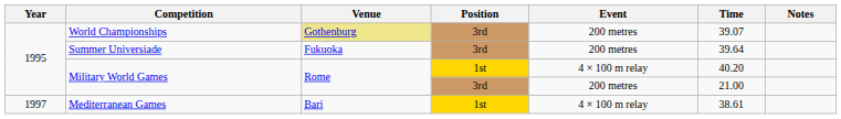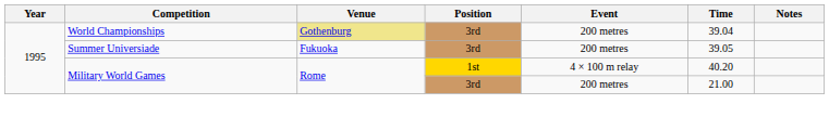World Championships | Time: 39.07 -> 39.04
Summer Universiade | Time: 39.64 -> 39.05
- row: 1997 | Mediterranean Games | Bari | 1st | 4 × 100 m relay | 38.61
